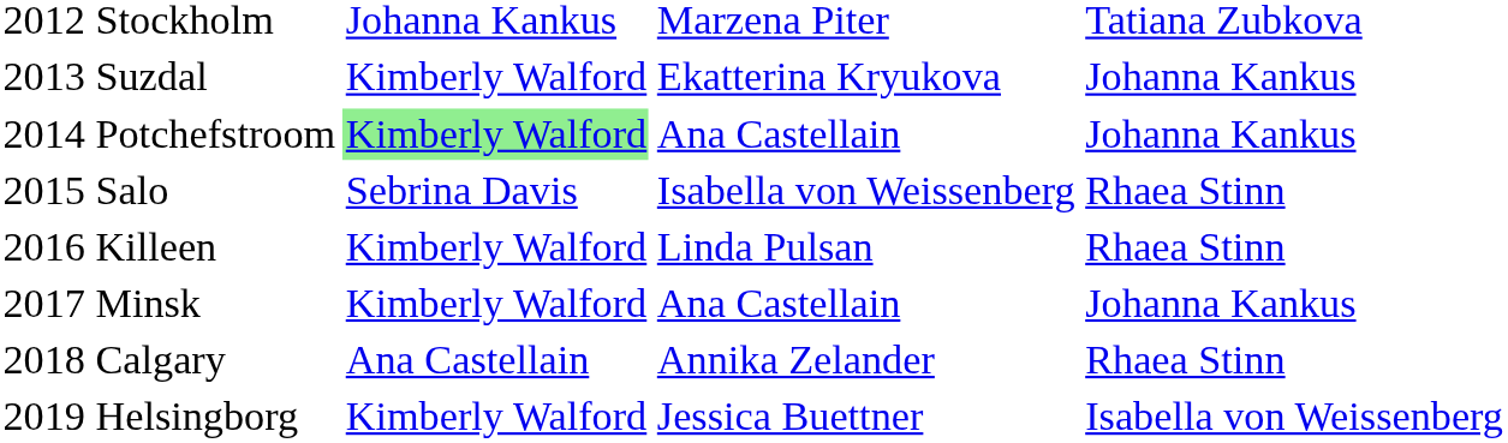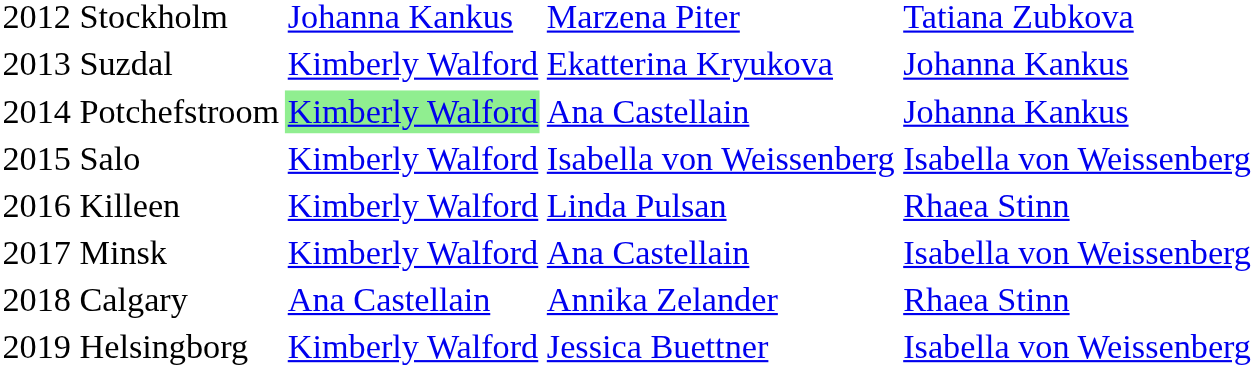2015 Salo | column 2: Sebrina Davis -> Kimberly Walford
2015 Salo | column 4: Rhaea Stinn -> Isabella von Weissenberg
2017 Minsk | column 4: Johanna Kankus -> Isabella von Weissenberg
